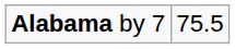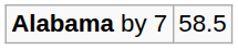Alabama by 7 | column 2: 75.5 -> 58.5
